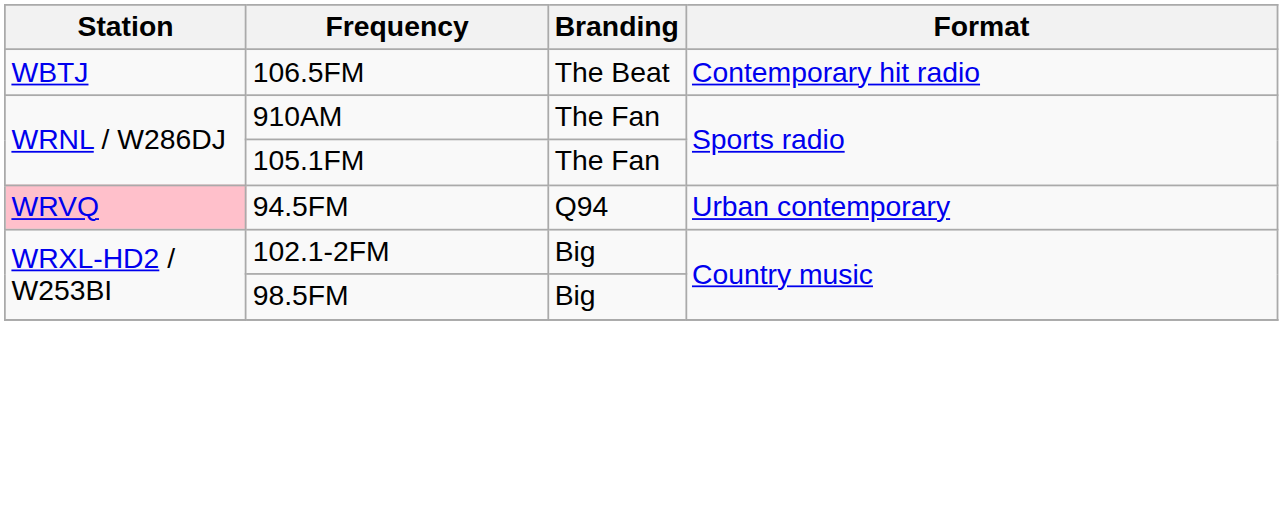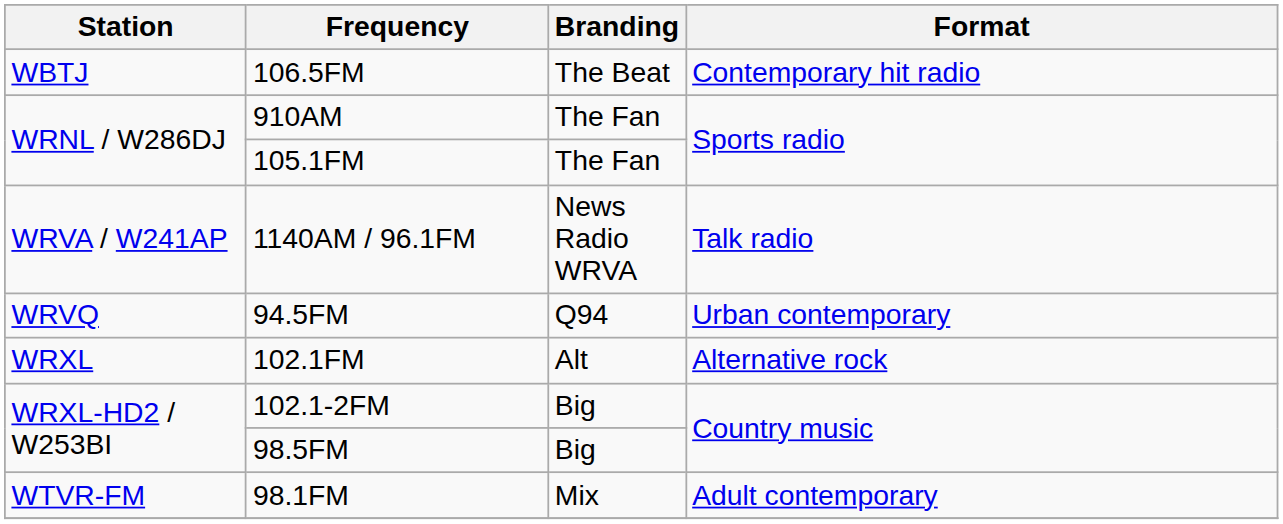+ row: WRVA / W241AP | 1140AM / 96.1FM | News Radio WRVA | Talk radio
94.5FM | Station: pink background -> no background
+ row: WRXL | 102.1FM | Alt | Alternative rock
+ row: WTVR-FM | 98.1FM | Mix | Adult contemporary
